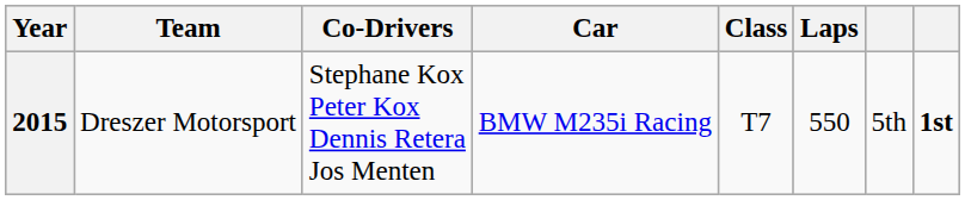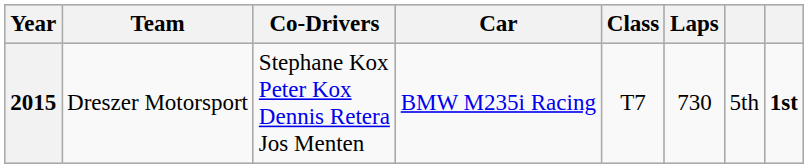2015 | Laps: 550 -> 730
